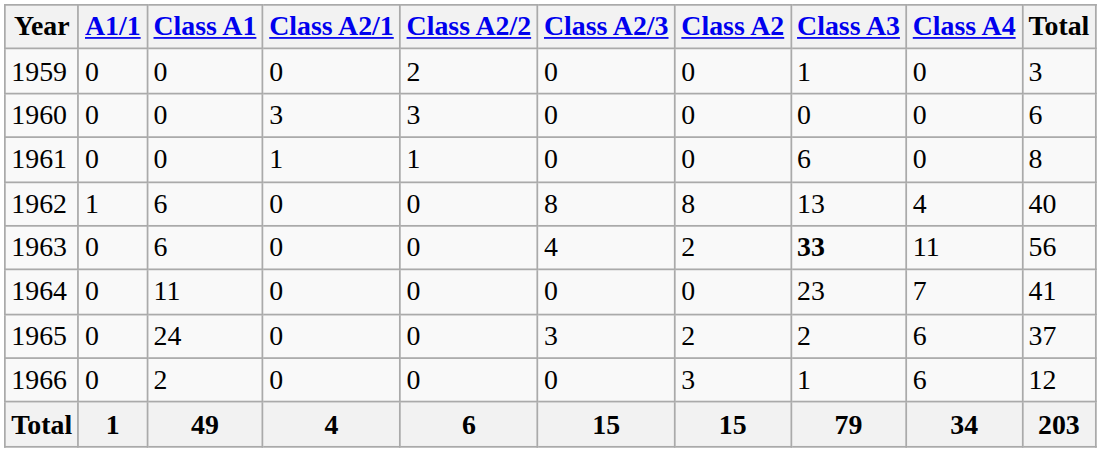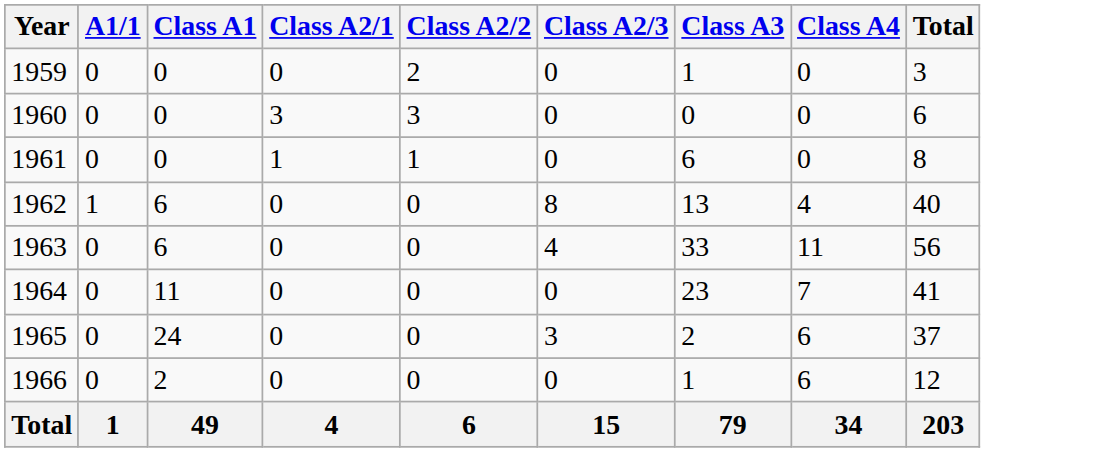- column: Class A2 | 0 | 0 | 0 | 8 | 2 | 0 | 2 | 3 | 15
1963 | Class A3: bold -> normal
